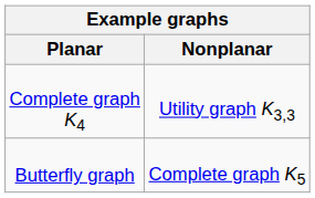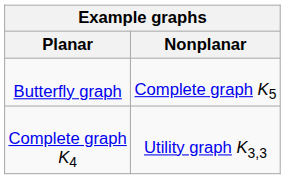rows swapped: Butterfly graph <-> Complete graph K4
